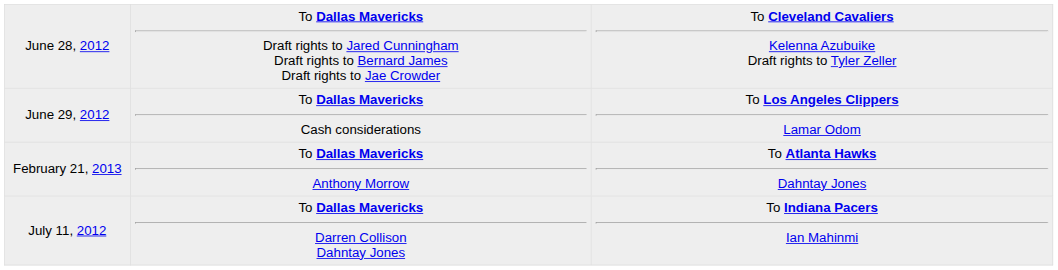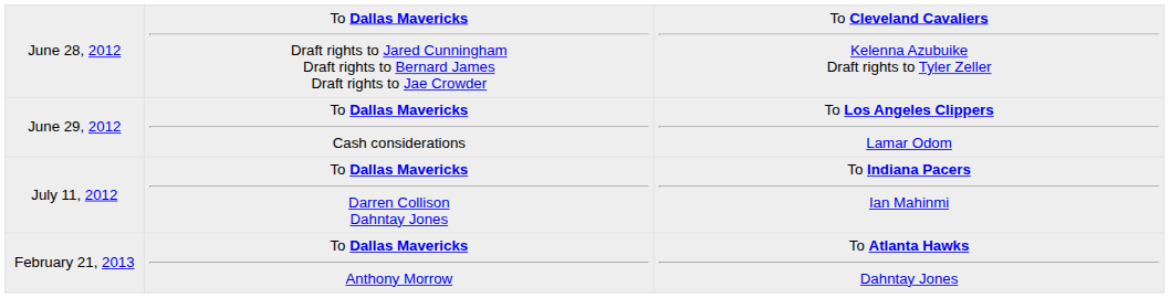rows swapped: July 11, 2012 <-> February 21, 2013
